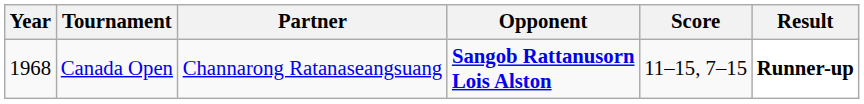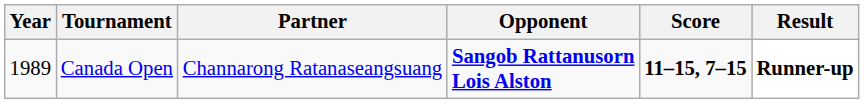Canada Open | Year: 1968 -> 1989
Canada Open | Score: normal -> bold
